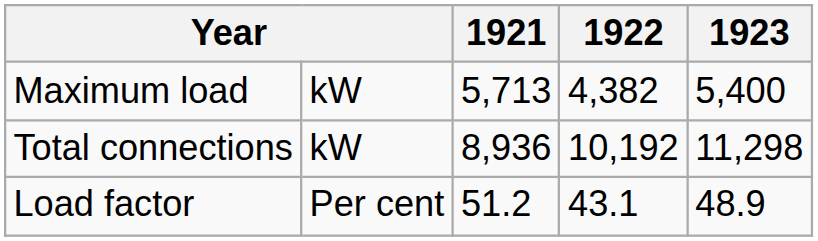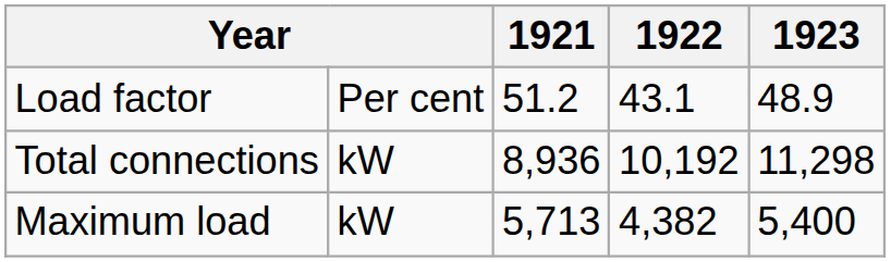rows swapped: Maximum load <-> Load factor
